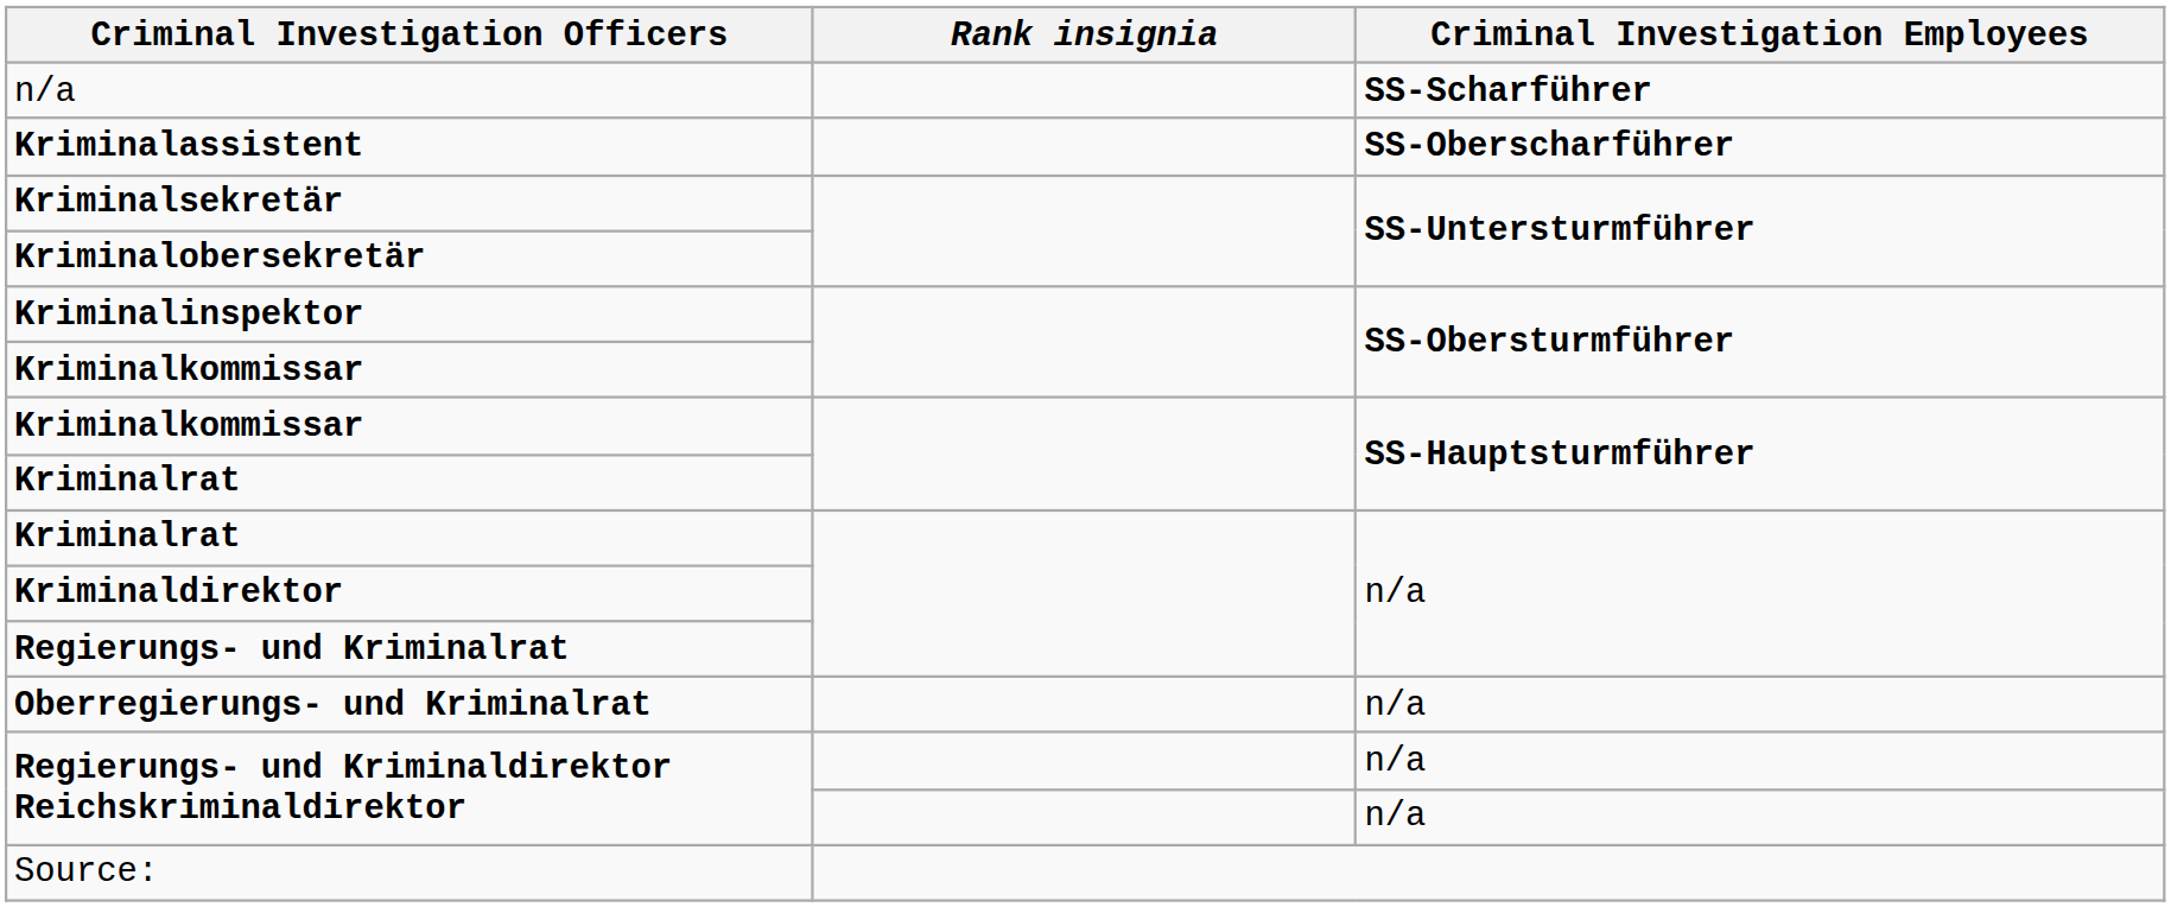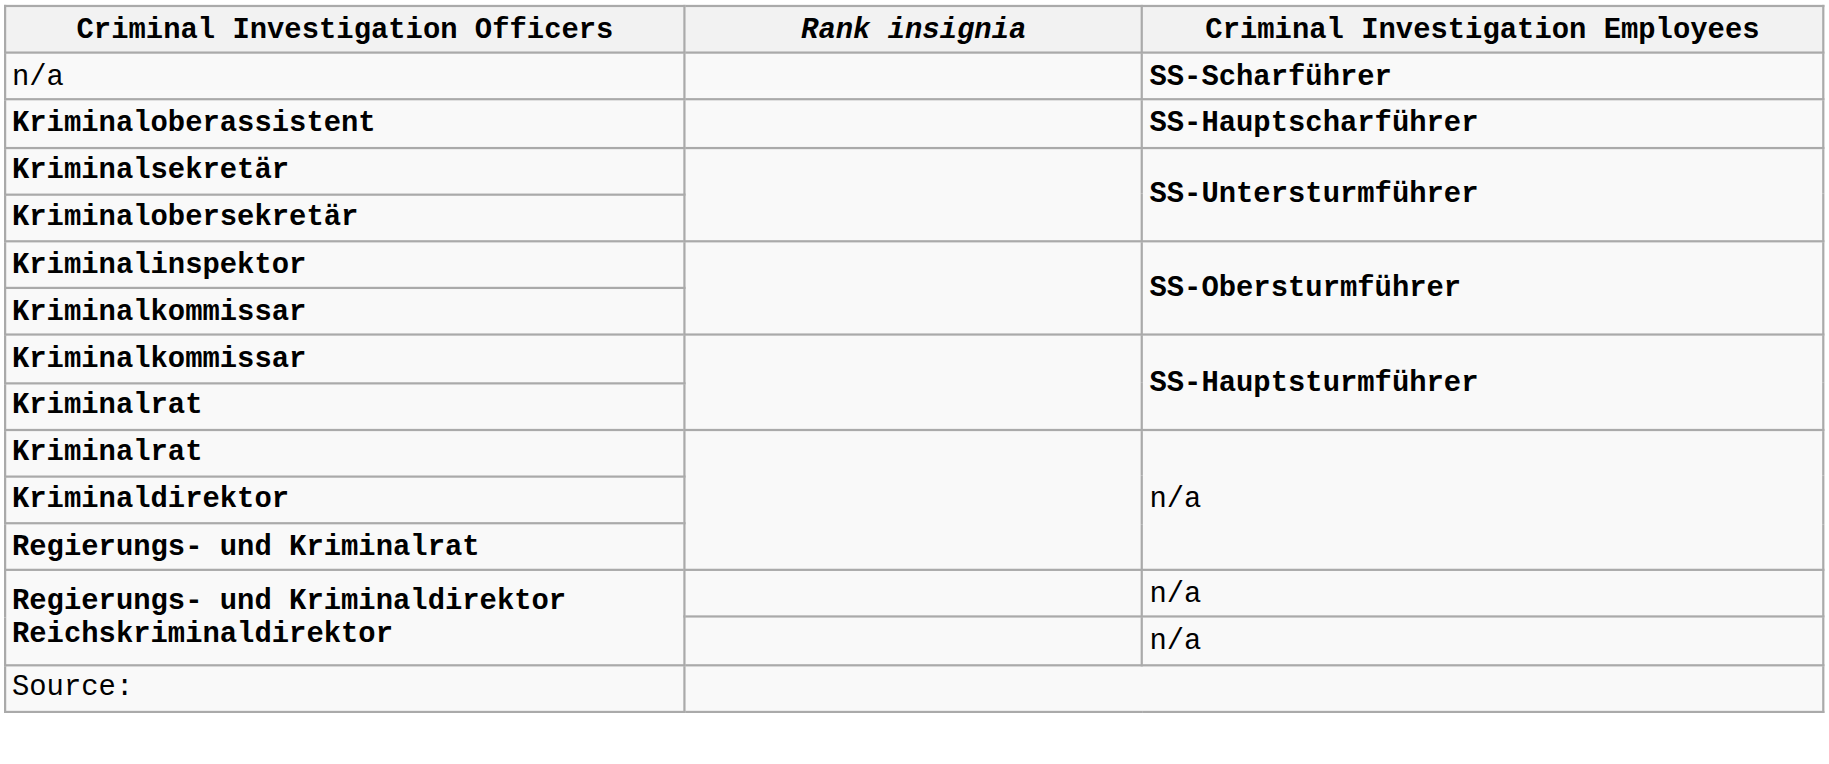- row: Kriminalassistent | SS-Oberscharführer
+ row: Kriminaloberassistent | SS-Hauptscharführer
- row: Oberregierungs- und Kriminalrat | n/a
